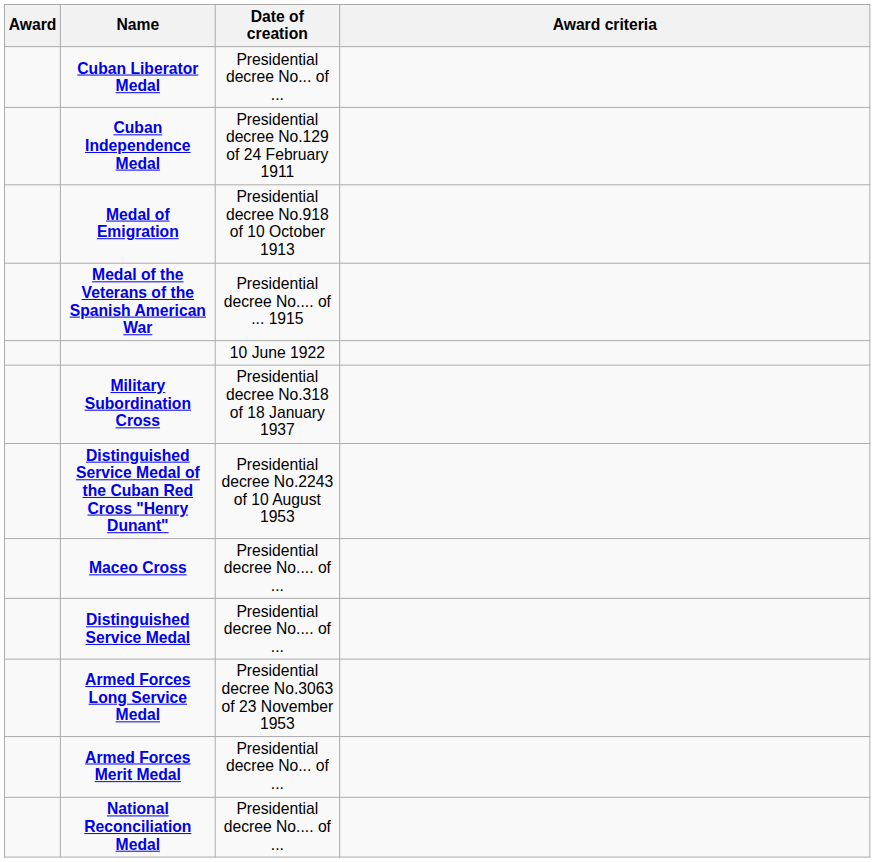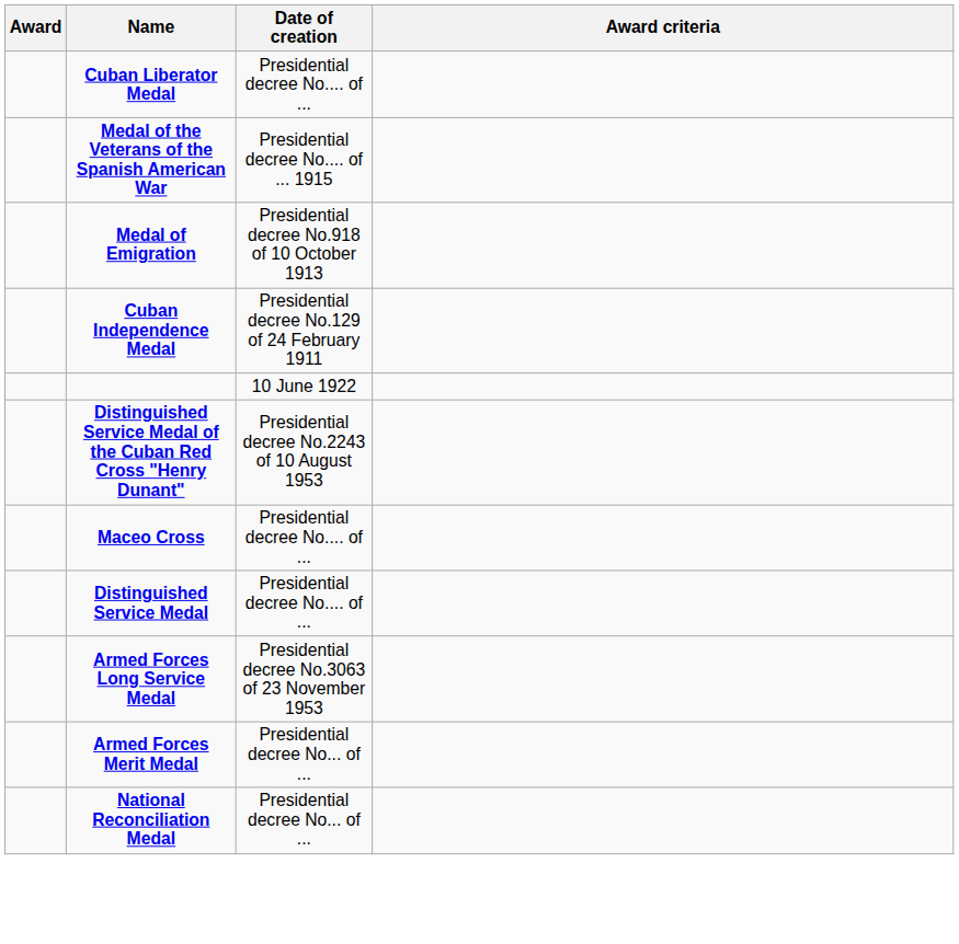Cuban Liberator Medal | Date of creation: Presidential decree No... of ... -> Presidential decree No.... of ...
rows swapped: Cuban Independence Medal <-> Medal of the Veterans of the Spanish American War
- row: Military Subordination Cross | Presidential decree No.318 of 18 January 1937
National Reconciliation Medal | Date of creation: Presidential decree No.... of ... -> Presidential decree No... of ...
